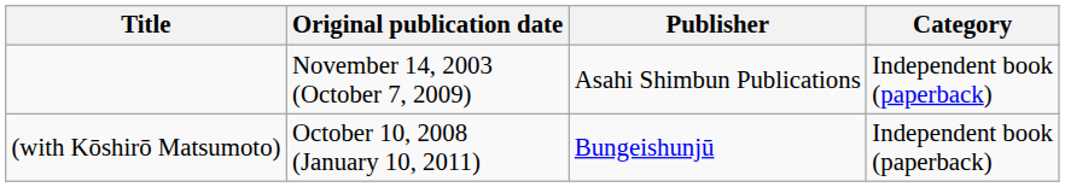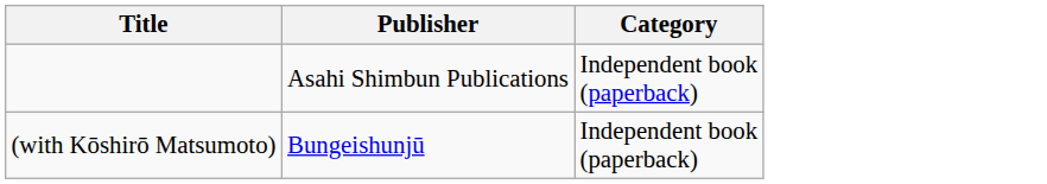- column: Original publication date | November 14, 2003 (October 7, 2009) | October 10, 2008 (January 10, 2011)
